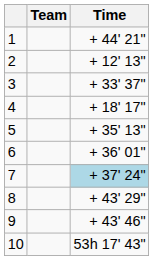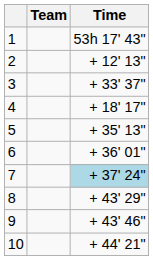1 | Time: + 44' 21" -> 53h 17' 43"
10 | Time: 53h 17' 43" -> + 44' 21"
